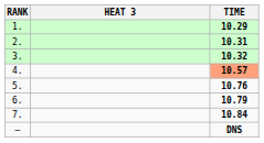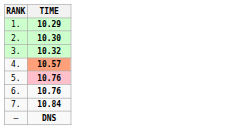- column: HEAT 3
2. | TIME: 10.31 -> 10.30
5. | TIME: no background -> pink background
6. | TIME: 10.79 -> 10.76
